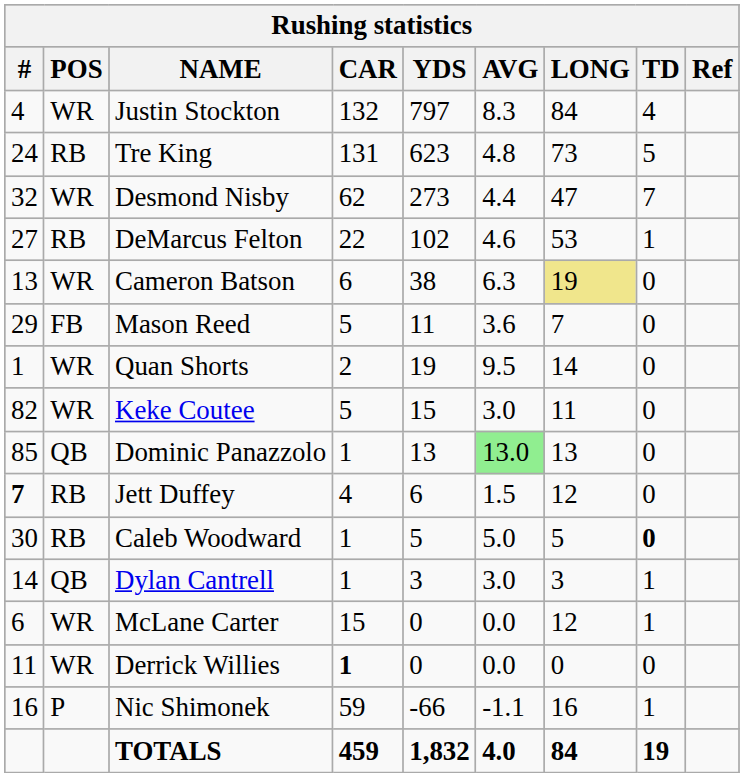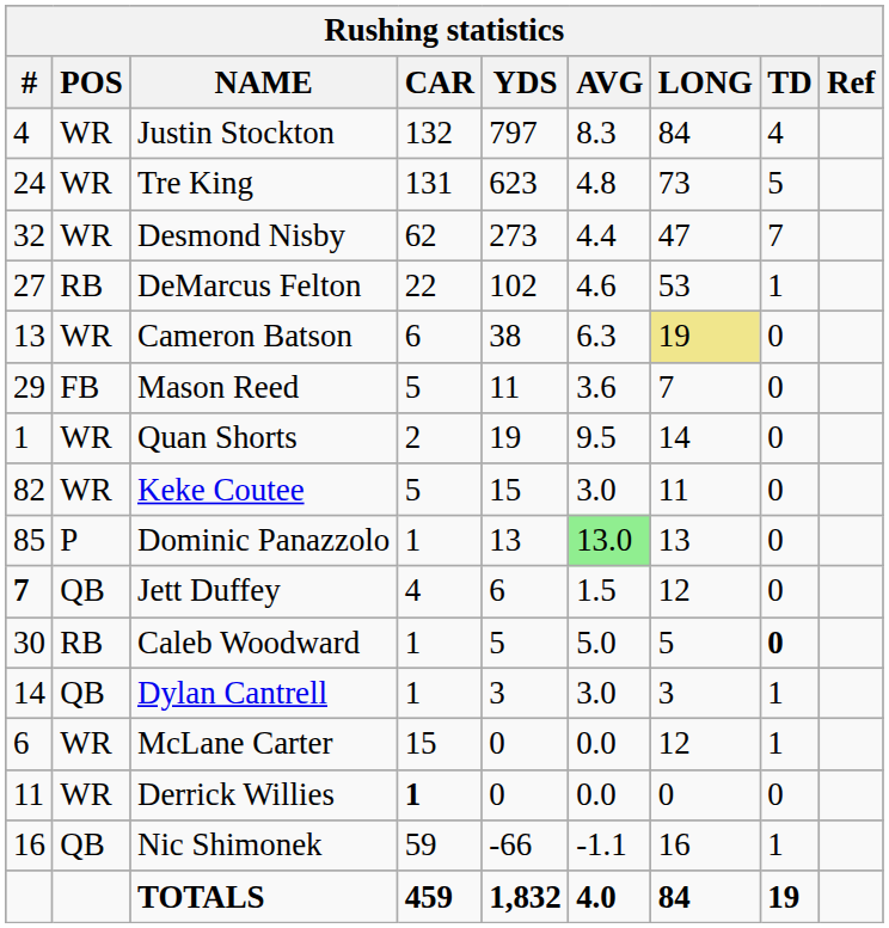Tre King | POS: RB -> WR
Dominic Panazzolo | POS: QB -> P
Jett Duffey | POS: RB -> QB
Nic Shimonek | POS: P -> QB
